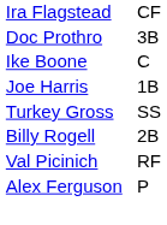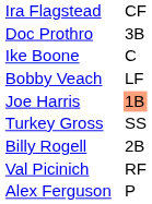+ row: Bobby Veach | LF
Joe Harris | column 2: no background -> lightsalmon background
